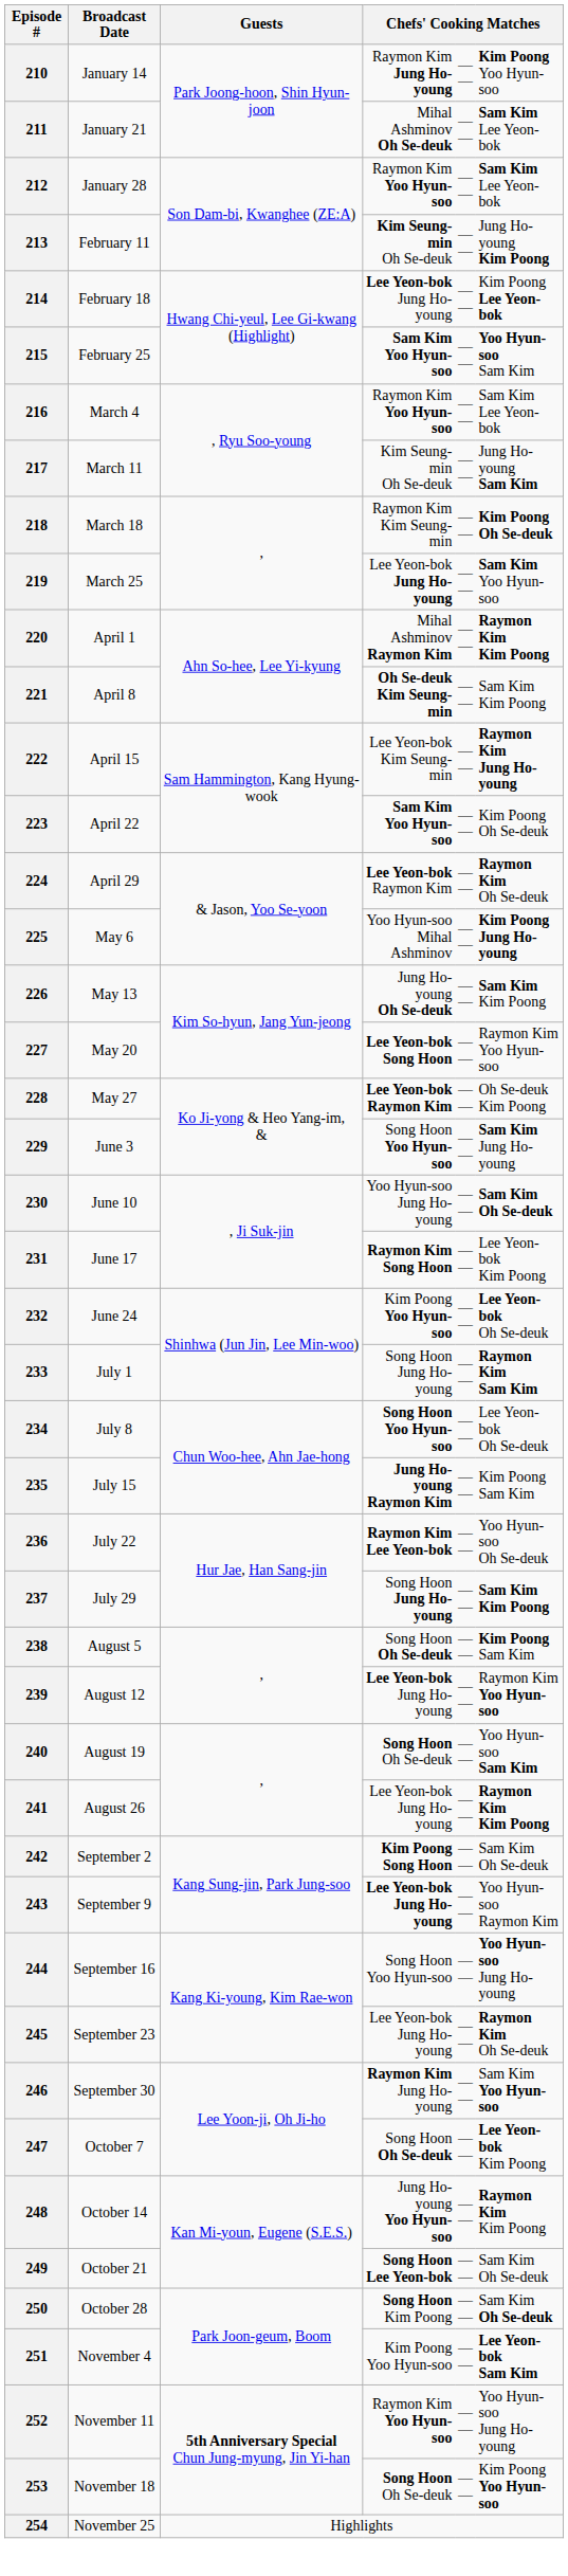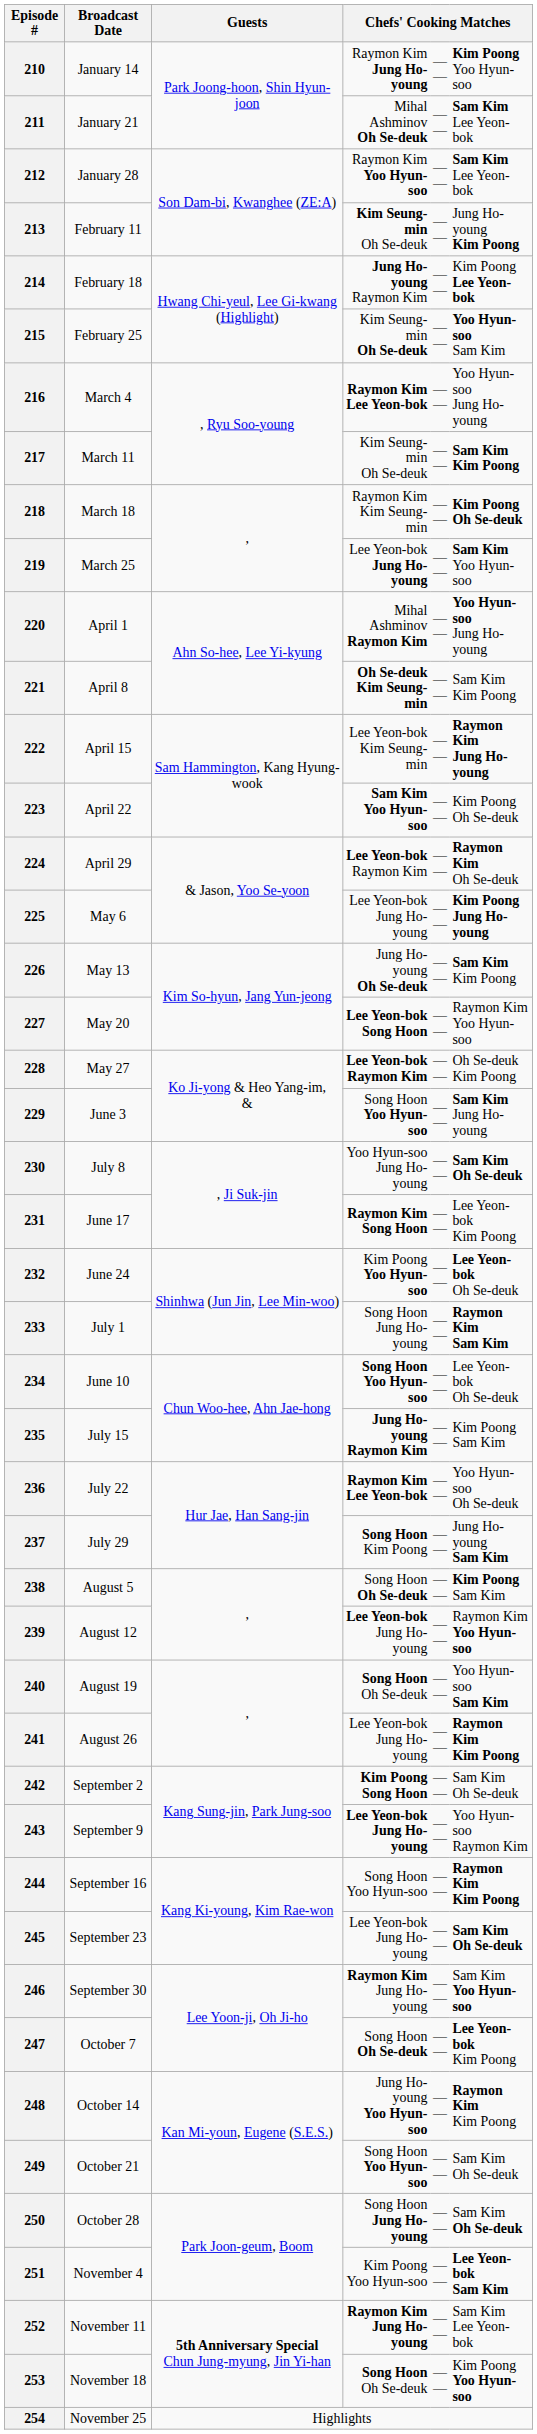214 | column 4: Lee Yeon-bok Jung Ho-young -> Jung Ho-young Raymon Kim
215 | column 4: Sam Kim Yoo Hyun-soo -> Kim Seung-min Oh Se-deuk
216 | column 4: Raymon Kim Yoo Hyun-soo -> Raymon Kim Lee Yeon-bok
216 | column 6: Sam Kim Lee Yeon-bok -> Yoo Hyun-soo Jung Ho-young
217 | column 6: Jung Ho-young Sam Kim -> Sam Kim Kim Poong
220 | column 6: Raymon Kim Kim Poong -> Yoo Hyun-soo Jung Ho-young
225 | column 4: Yoo Hyun-soo Mihal Ashminov -> Lee Yeon-bok Jung Ho-young
230 | Broadcast Date: June 10 -> July 8
234 | Broadcast Date: July 8 -> June 10
237 | column 4: Song Hoon Jung Ho-young -> Song Hoon Kim Poong
237 | column 6: Sam Kim Kim Poong -> Jung Ho-young Sam Kim
244 | column 6: Yoo Hyun-soo Jung Ho-young -> Raymon Kim Kim Poong
245 | column 6: Raymon Kim Oh Se-deuk -> Sam Kim Oh Se-deuk
249 | column 4: Song Hoon Lee Yeon-bok -> Song Hoon Yoo Hyun-soo
250 | column 4: Song Hoon Kim Poong -> Song Hoon Jung Ho-young
252 | column 4: Raymon Kim Yoo Hyun-soo -> Raymon Kim Jung Ho-young
252 | column 6: Yoo Hyun-soo Jung Ho-young -> Sam Kim Lee Yeon-bok
